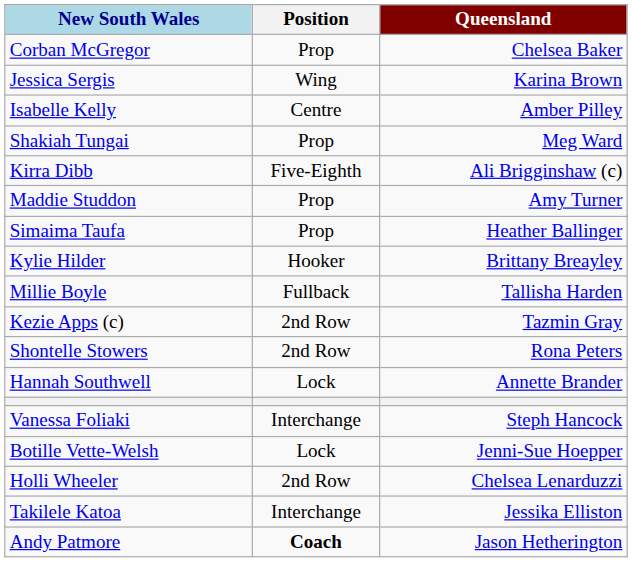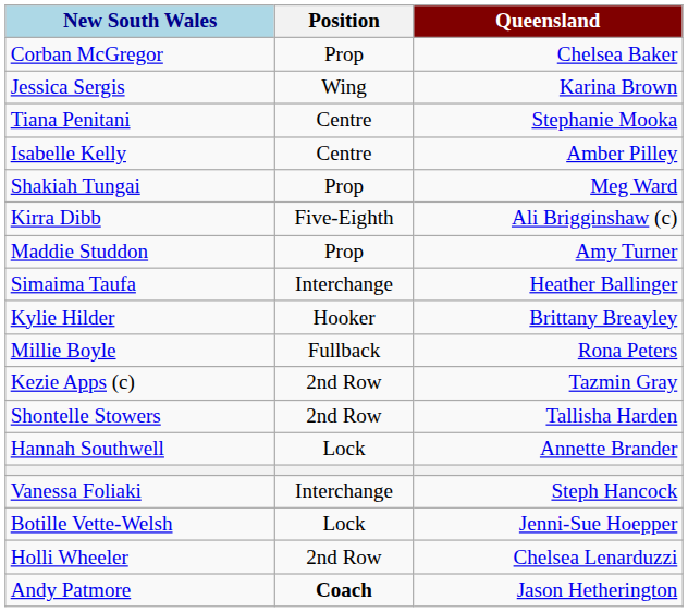+ row: Tiana Penitani | Centre | Stephanie Mooka
Simaima Taufa | Position: Prop -> Interchange
Millie Boyle | Queensland: Tallisha Harden -> Rona Peters
Shontelle Stowers | Queensland: Rona Peters -> Tallisha Harden
- row: Takilele Katoa | Interchange | Jessika Elliston
